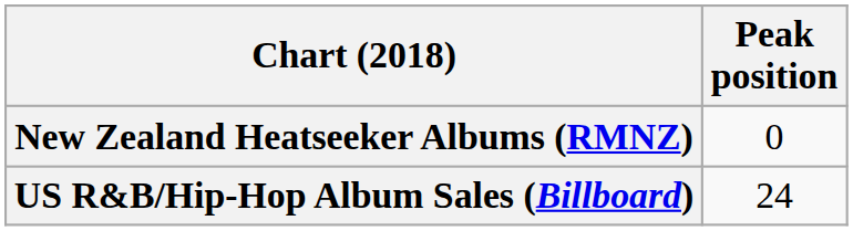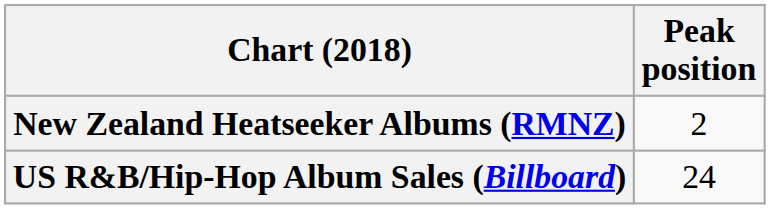New Zealand Heatseeker Albums (RMNZ) | Peak position: 0 -> 2
